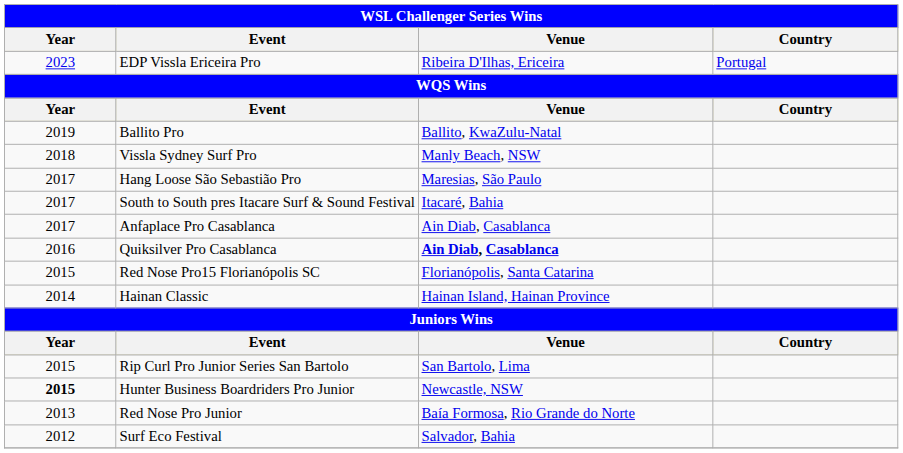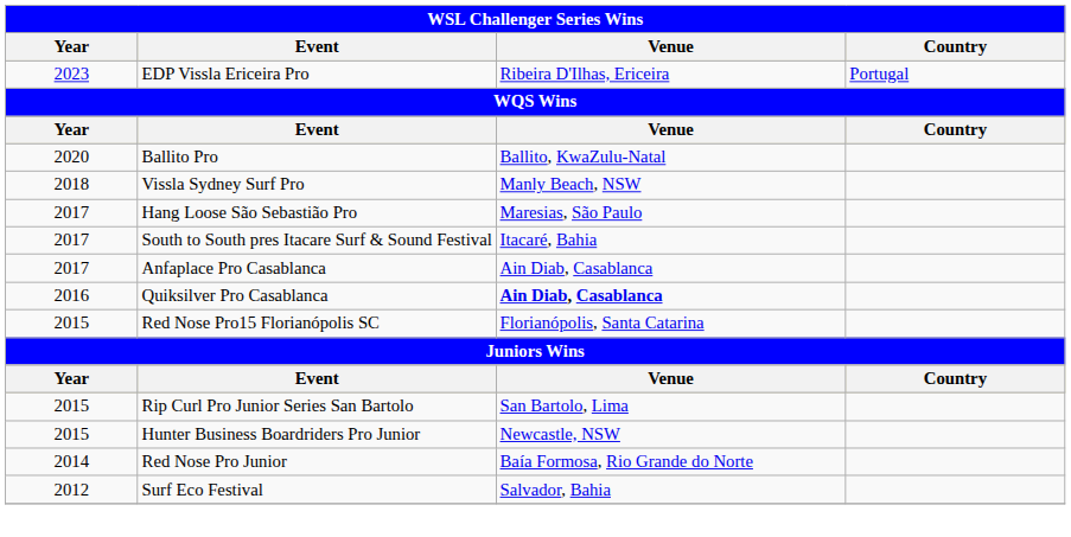Ballito Pro | Year: 2019 -> 2020
- row: 2014 | Hainan Classic | Hainan Island, Hainan Province
Hunter Business Boardriders Pro Junior | Year: bold -> normal
Red Nose Pro Junior | Year: 2013 -> 2014
